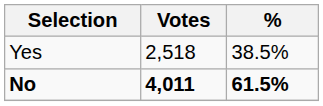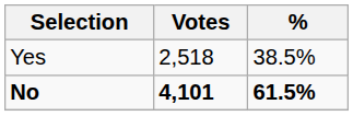No | Votes: 4,011 -> 4,101
